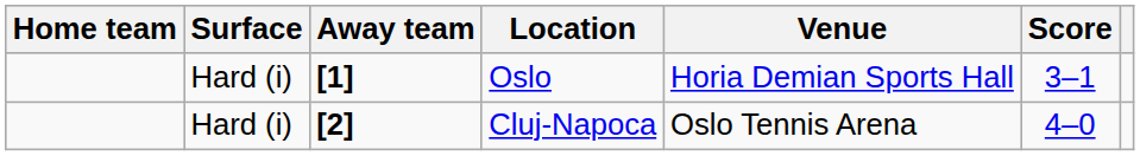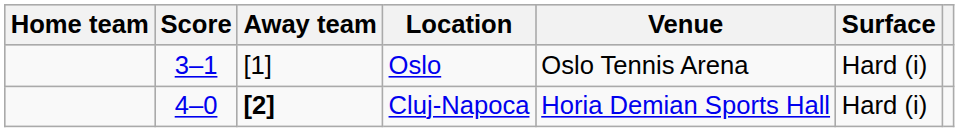columns swapped: Score <-> Surface
Oslo | Away team: bold -> normal
Oslo | Venue: Horia Demian Sports Hall -> Oslo Tennis Arena
Cluj-Napoca | Venue: Oslo Tennis Arena -> Horia Demian Sports Hall
